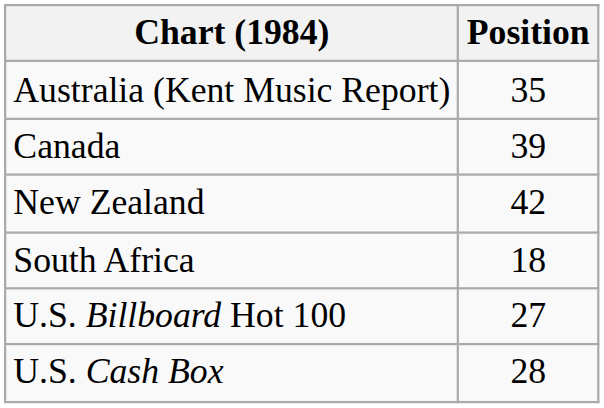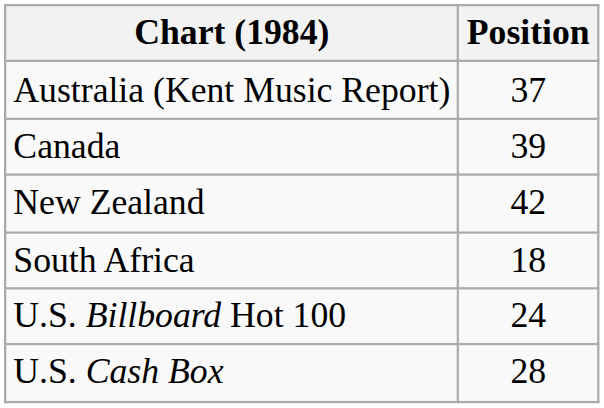Australia (Kent Music Report) | Position: 35 -> 37
U.S. Billboard Hot 100 | Position: 27 -> 24
